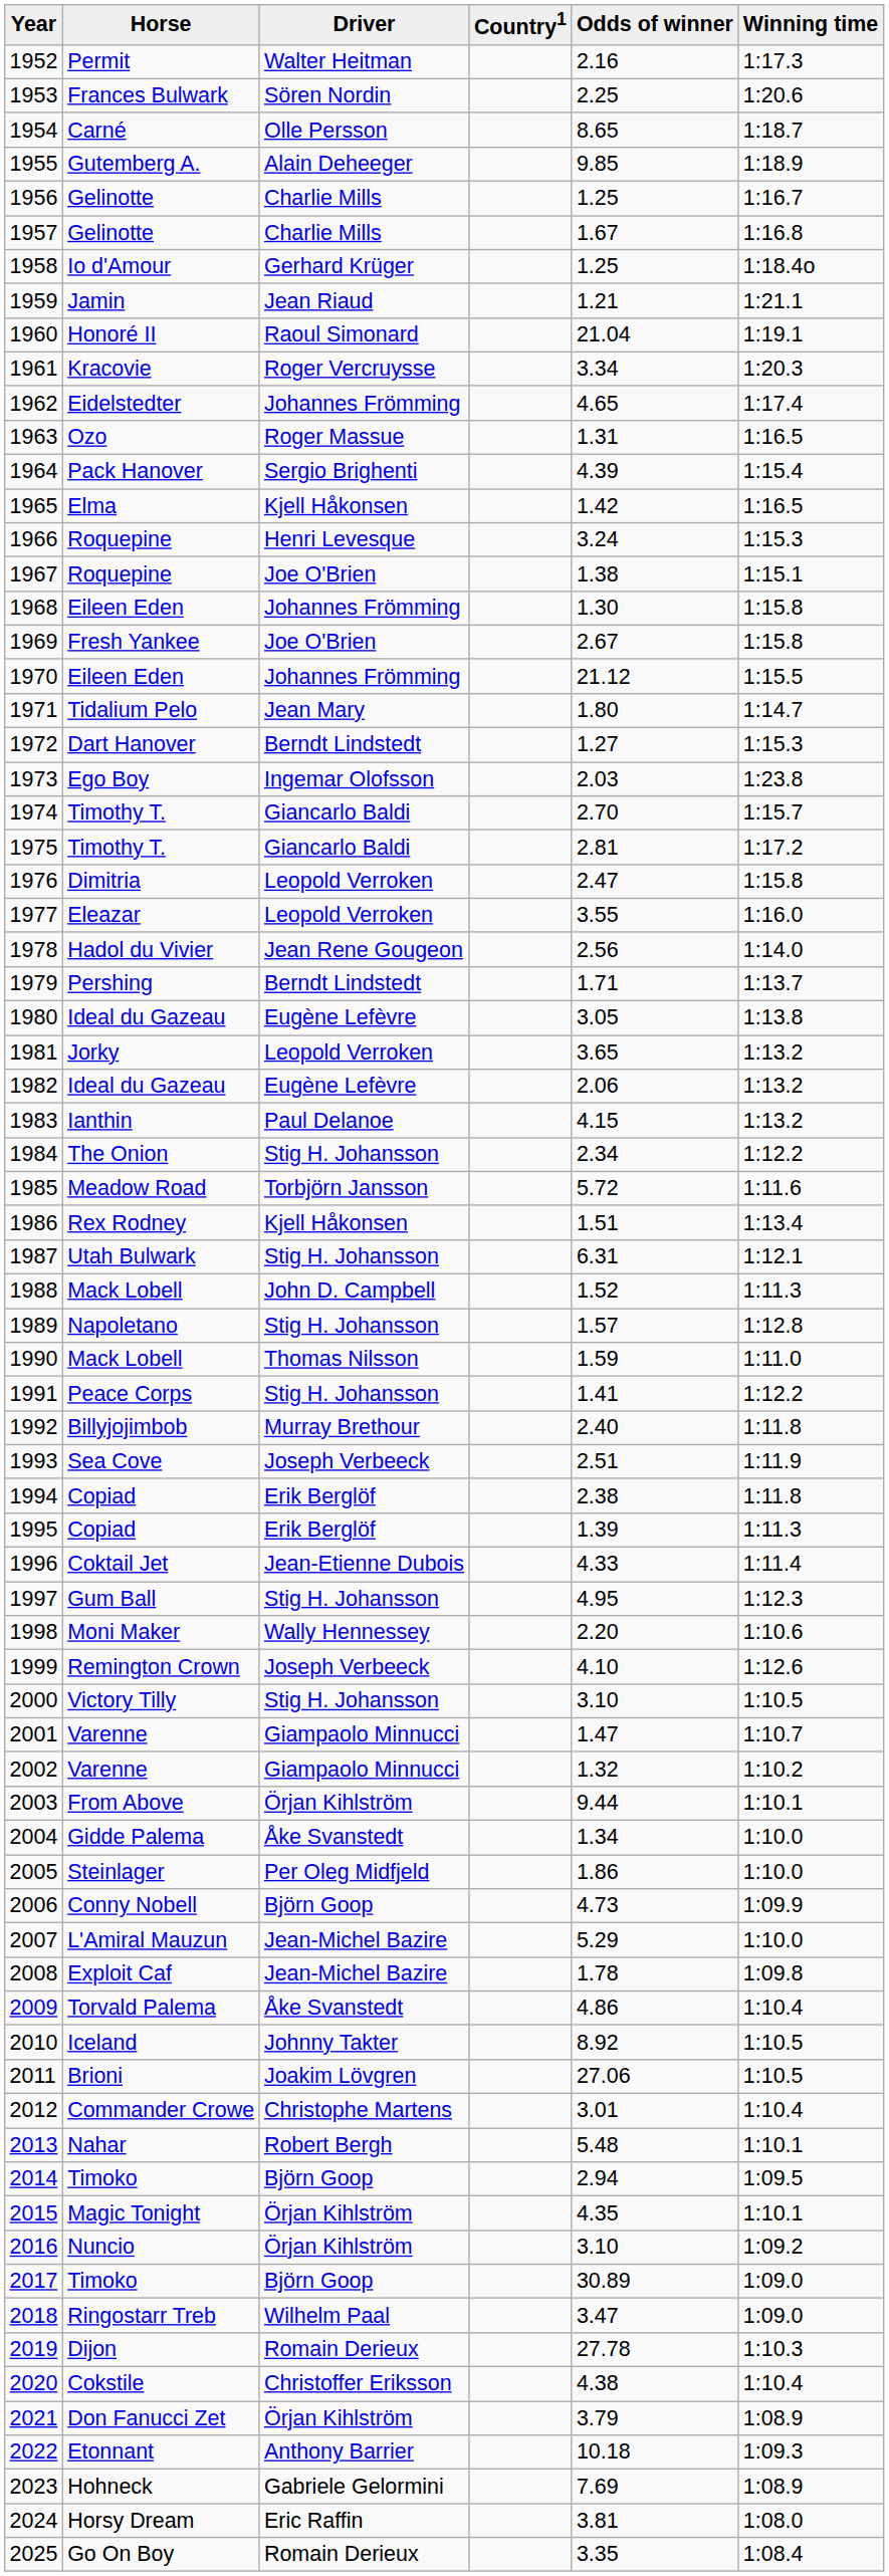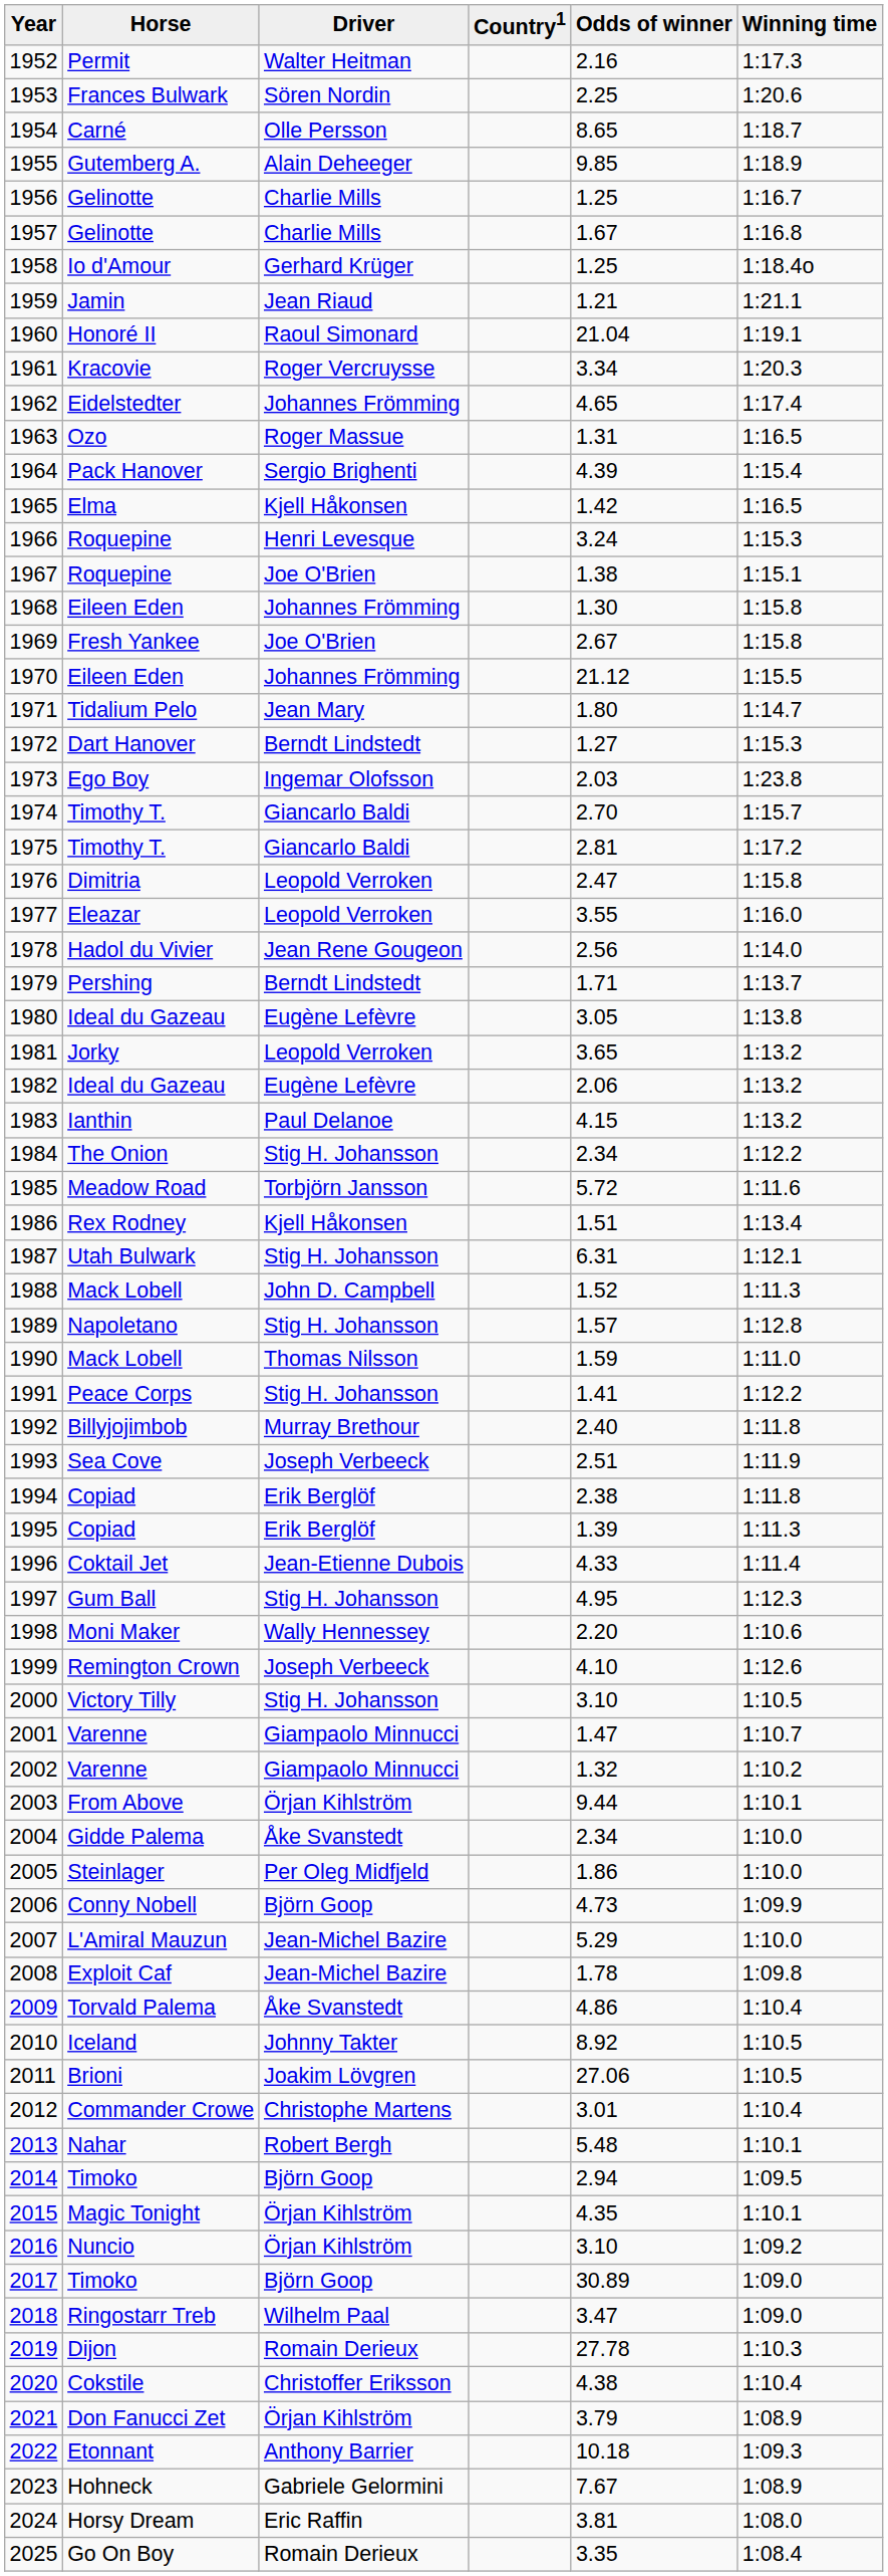2004 | Odds of winner: 1.34 -> 2.34
2023 | Odds of winner: 7.69 -> 7.67
